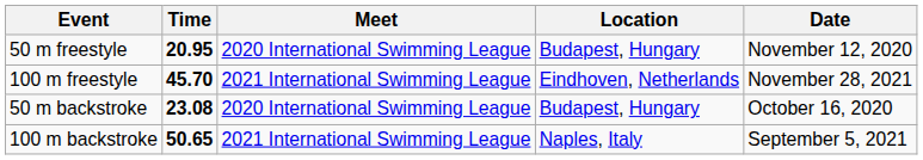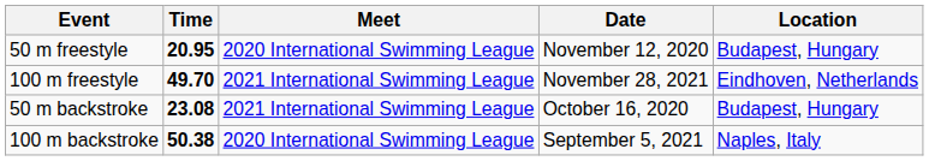columns swapped: Location <-> Date
100 m freestyle | Time: 45.70 -> 49.70
50 m backstroke | Meet: 2020 International Swimming League -> 2021 International Swimming League
100 m backstroke | Time: 50.65 -> 50.38
100 m backstroke | Meet: 2021 International Swimming League -> 2020 International Swimming League
